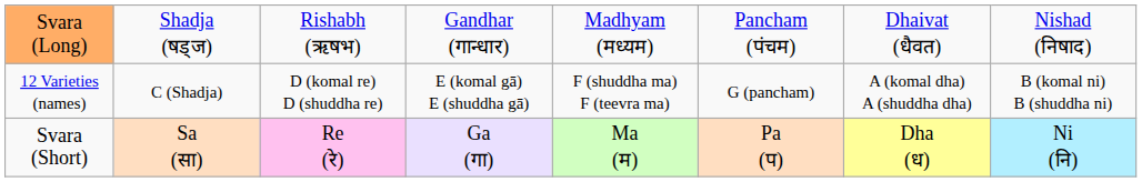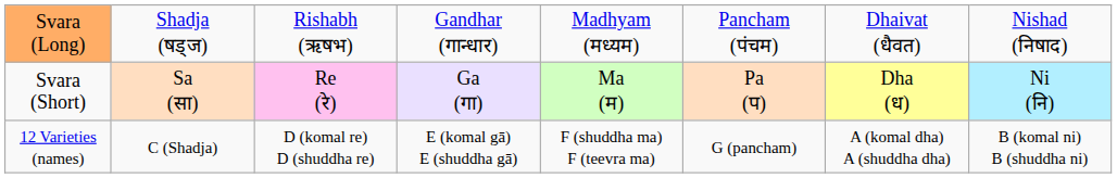rows swapped: Svara (Short) <-> 12 Varieties (names)
